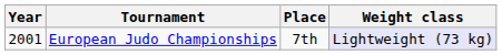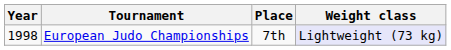European Judo Championships | Year: 2001 -> 1998
